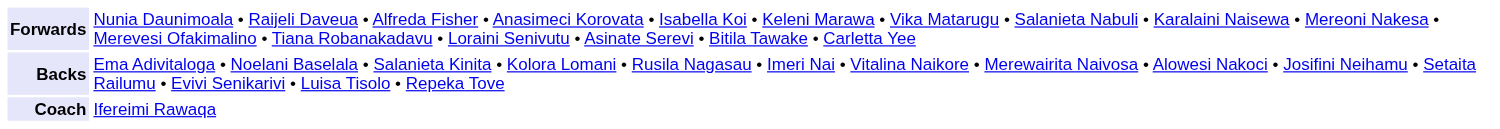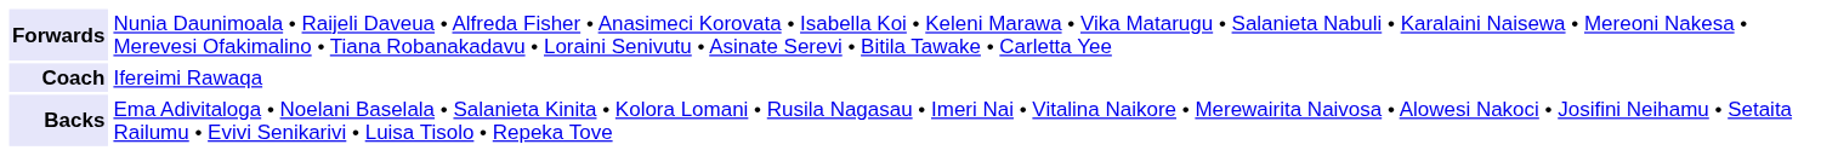rows swapped: Backs <-> Coach
